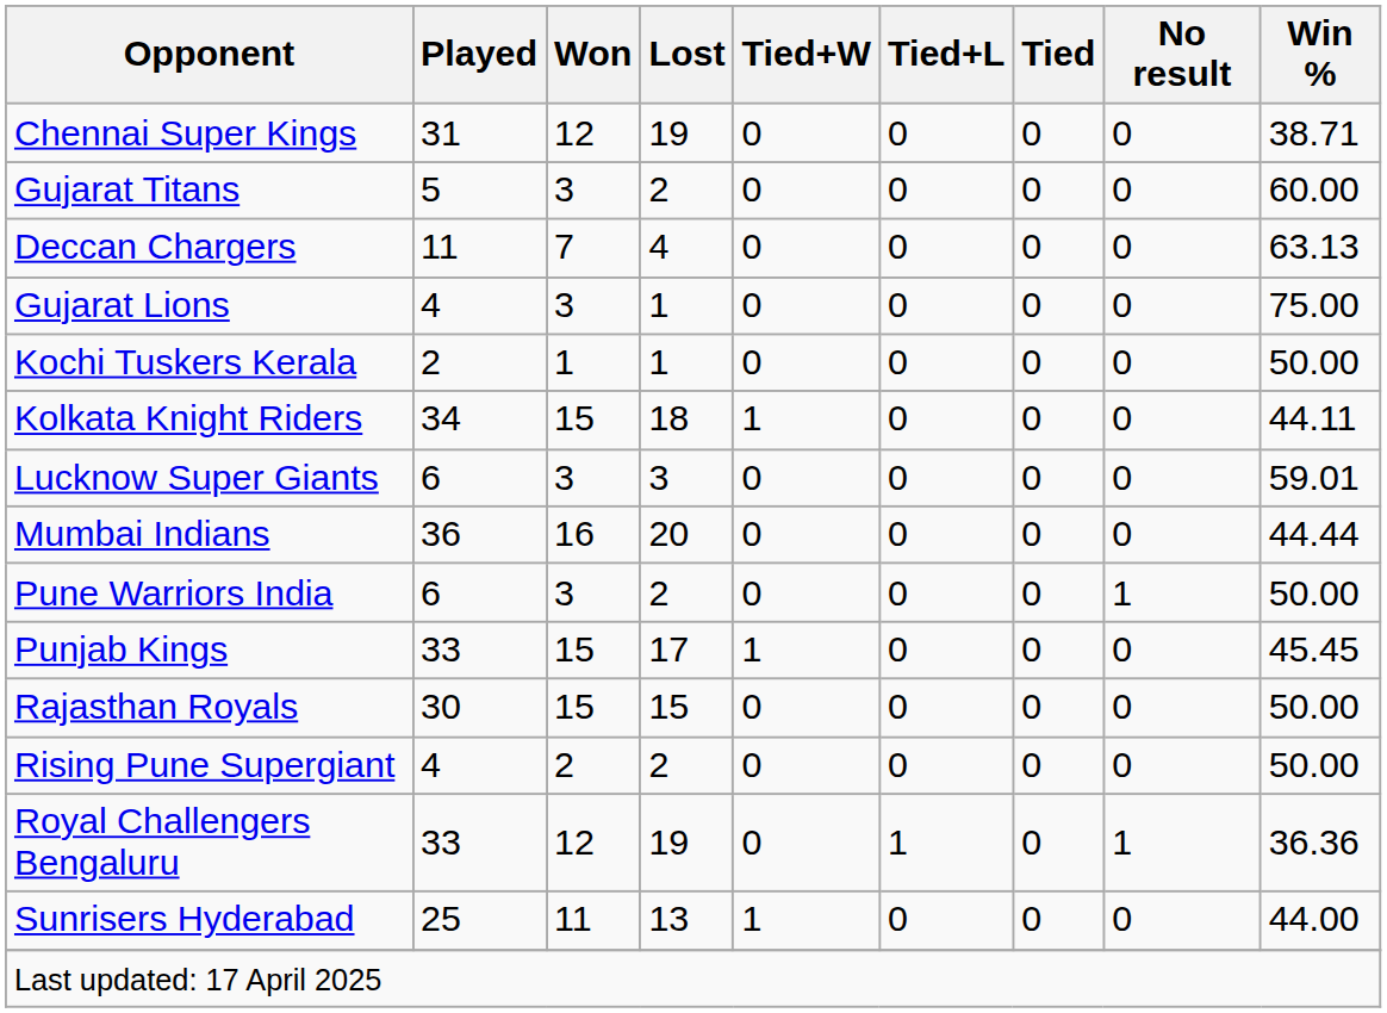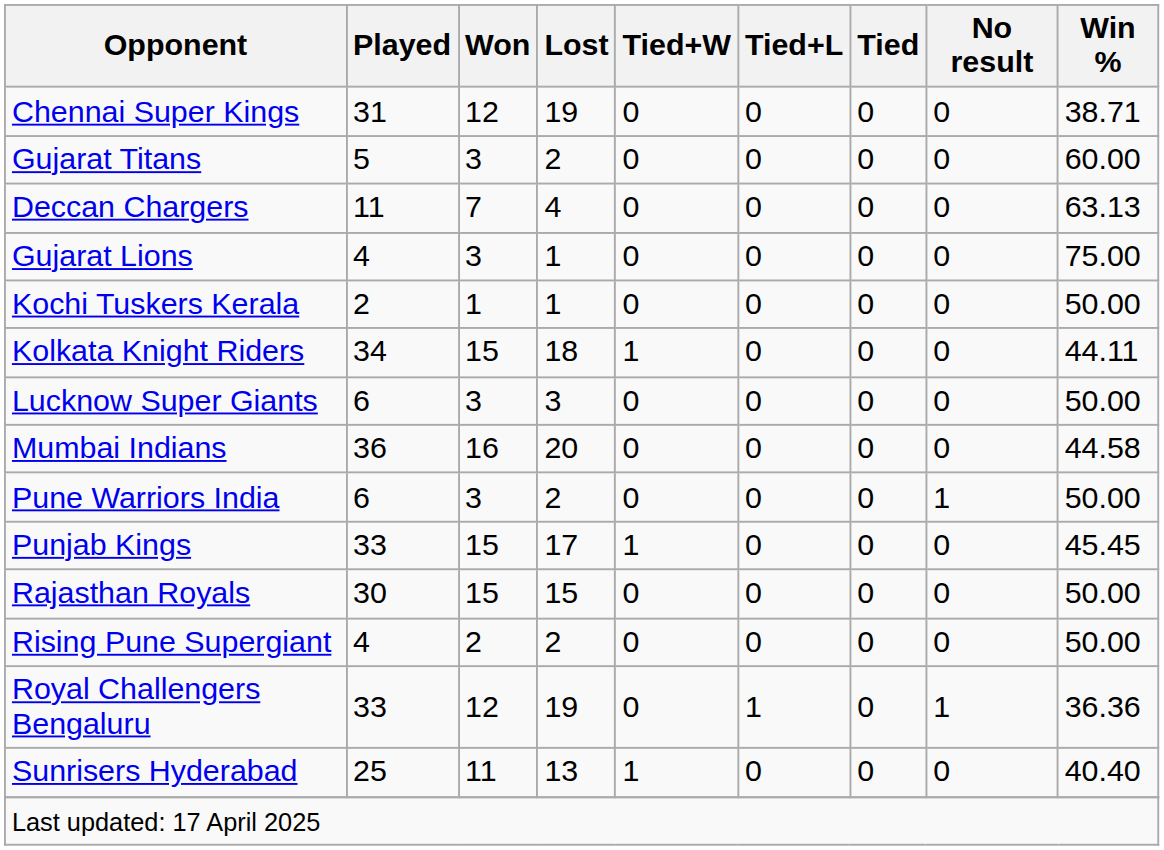Lucknow Super Giants | Win %: 59.01 -> 50.00
Mumbai Indians | Win %: 44.44 -> 44.58
Sunrisers Hyderabad | Win %: 44.00 -> 40.40
